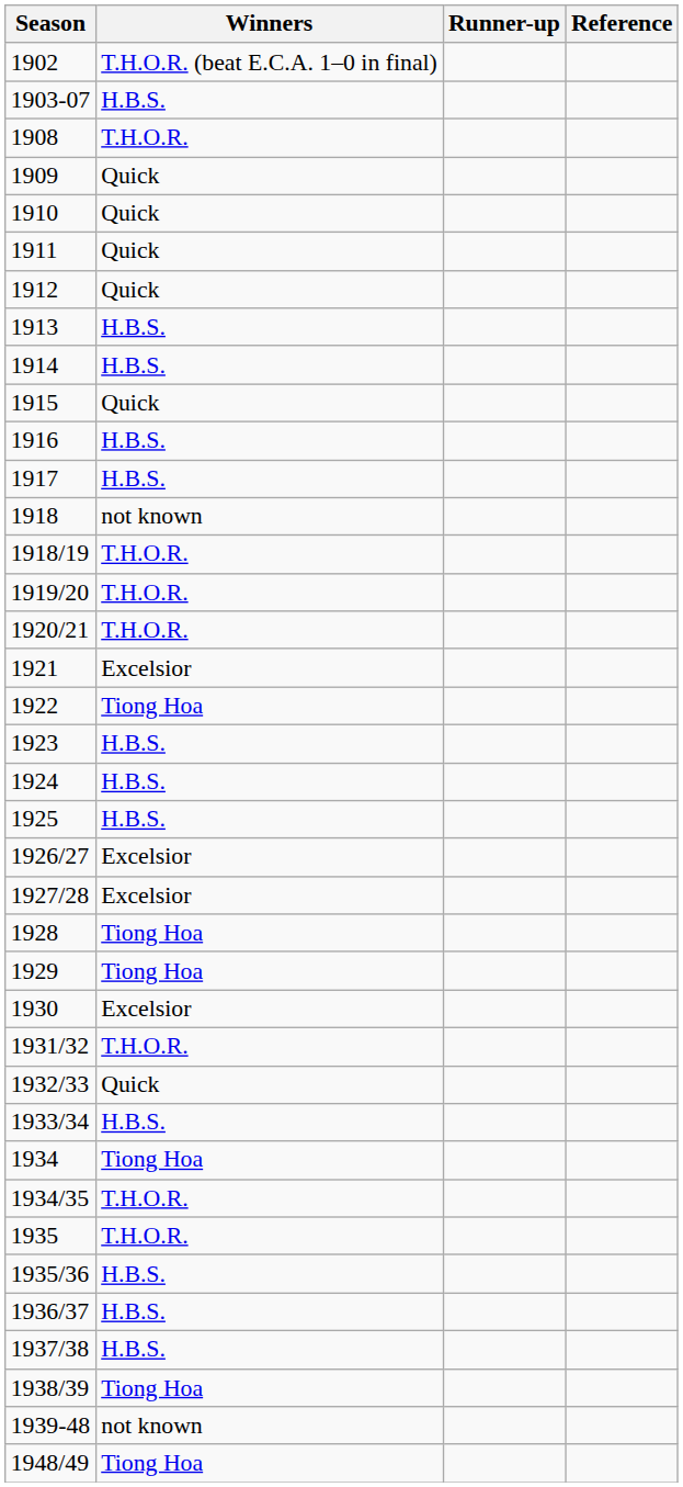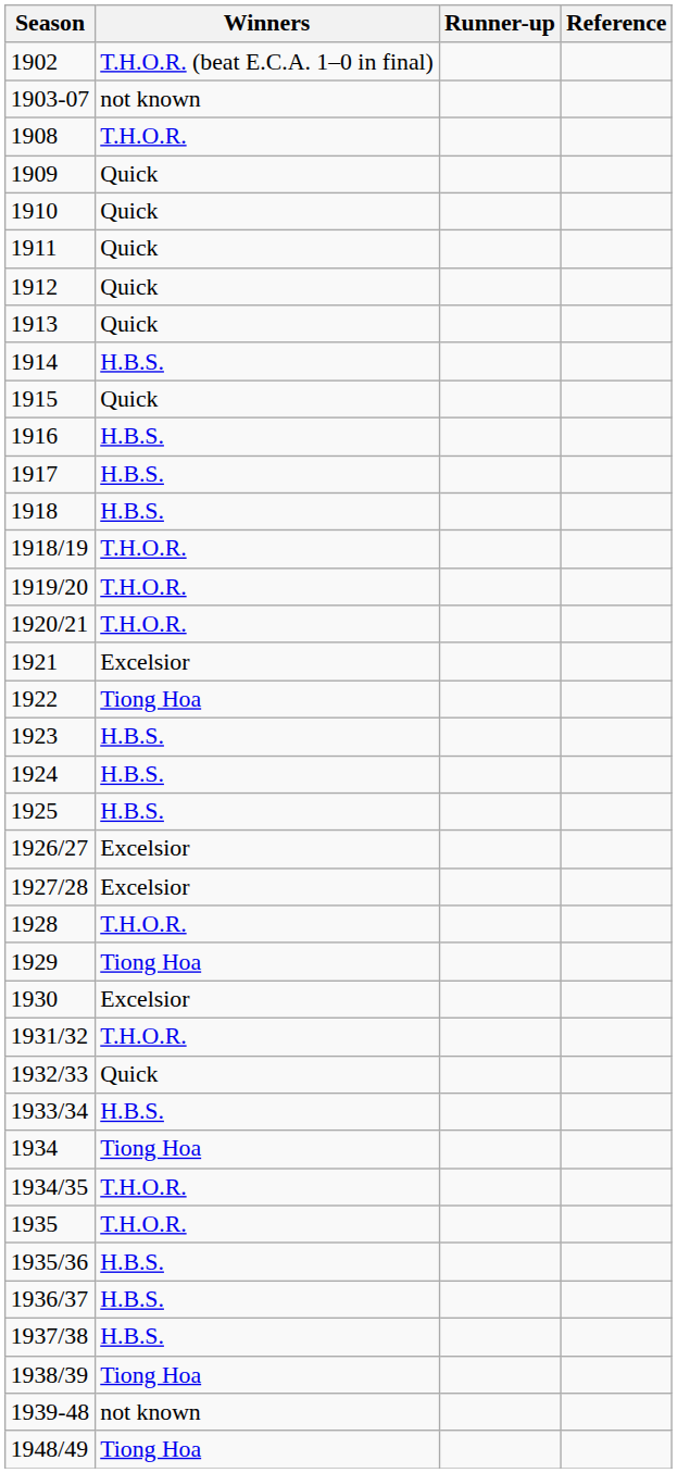1903-07 | Winners: H.B.S. -> not known
1913 | Winners: H.B.S. -> Quick
1918 | Winners: not known -> H.B.S.
1928 | Winners: Tiong Hoa -> T.H.O.R.
